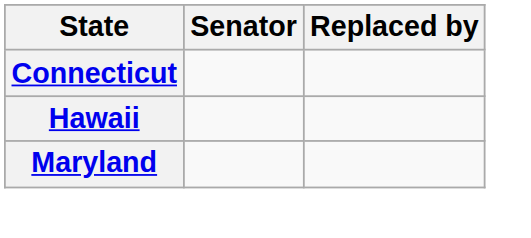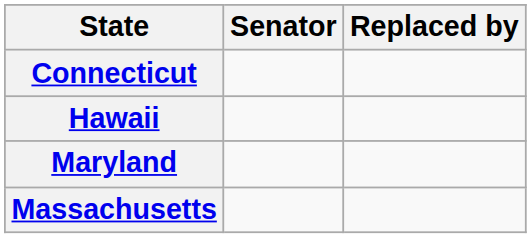+ row: Massachusetts
